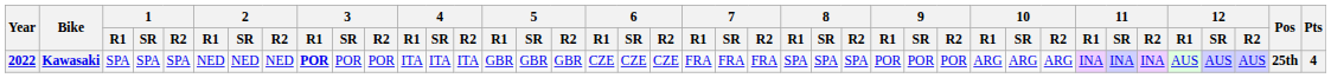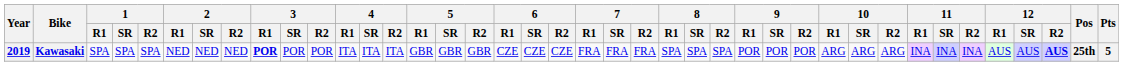Kawasaki | Year: 2022 -> 2019
Kawasaki | 12 / R2: normal -> bold
Kawasaki | Pts: 4 -> 5
